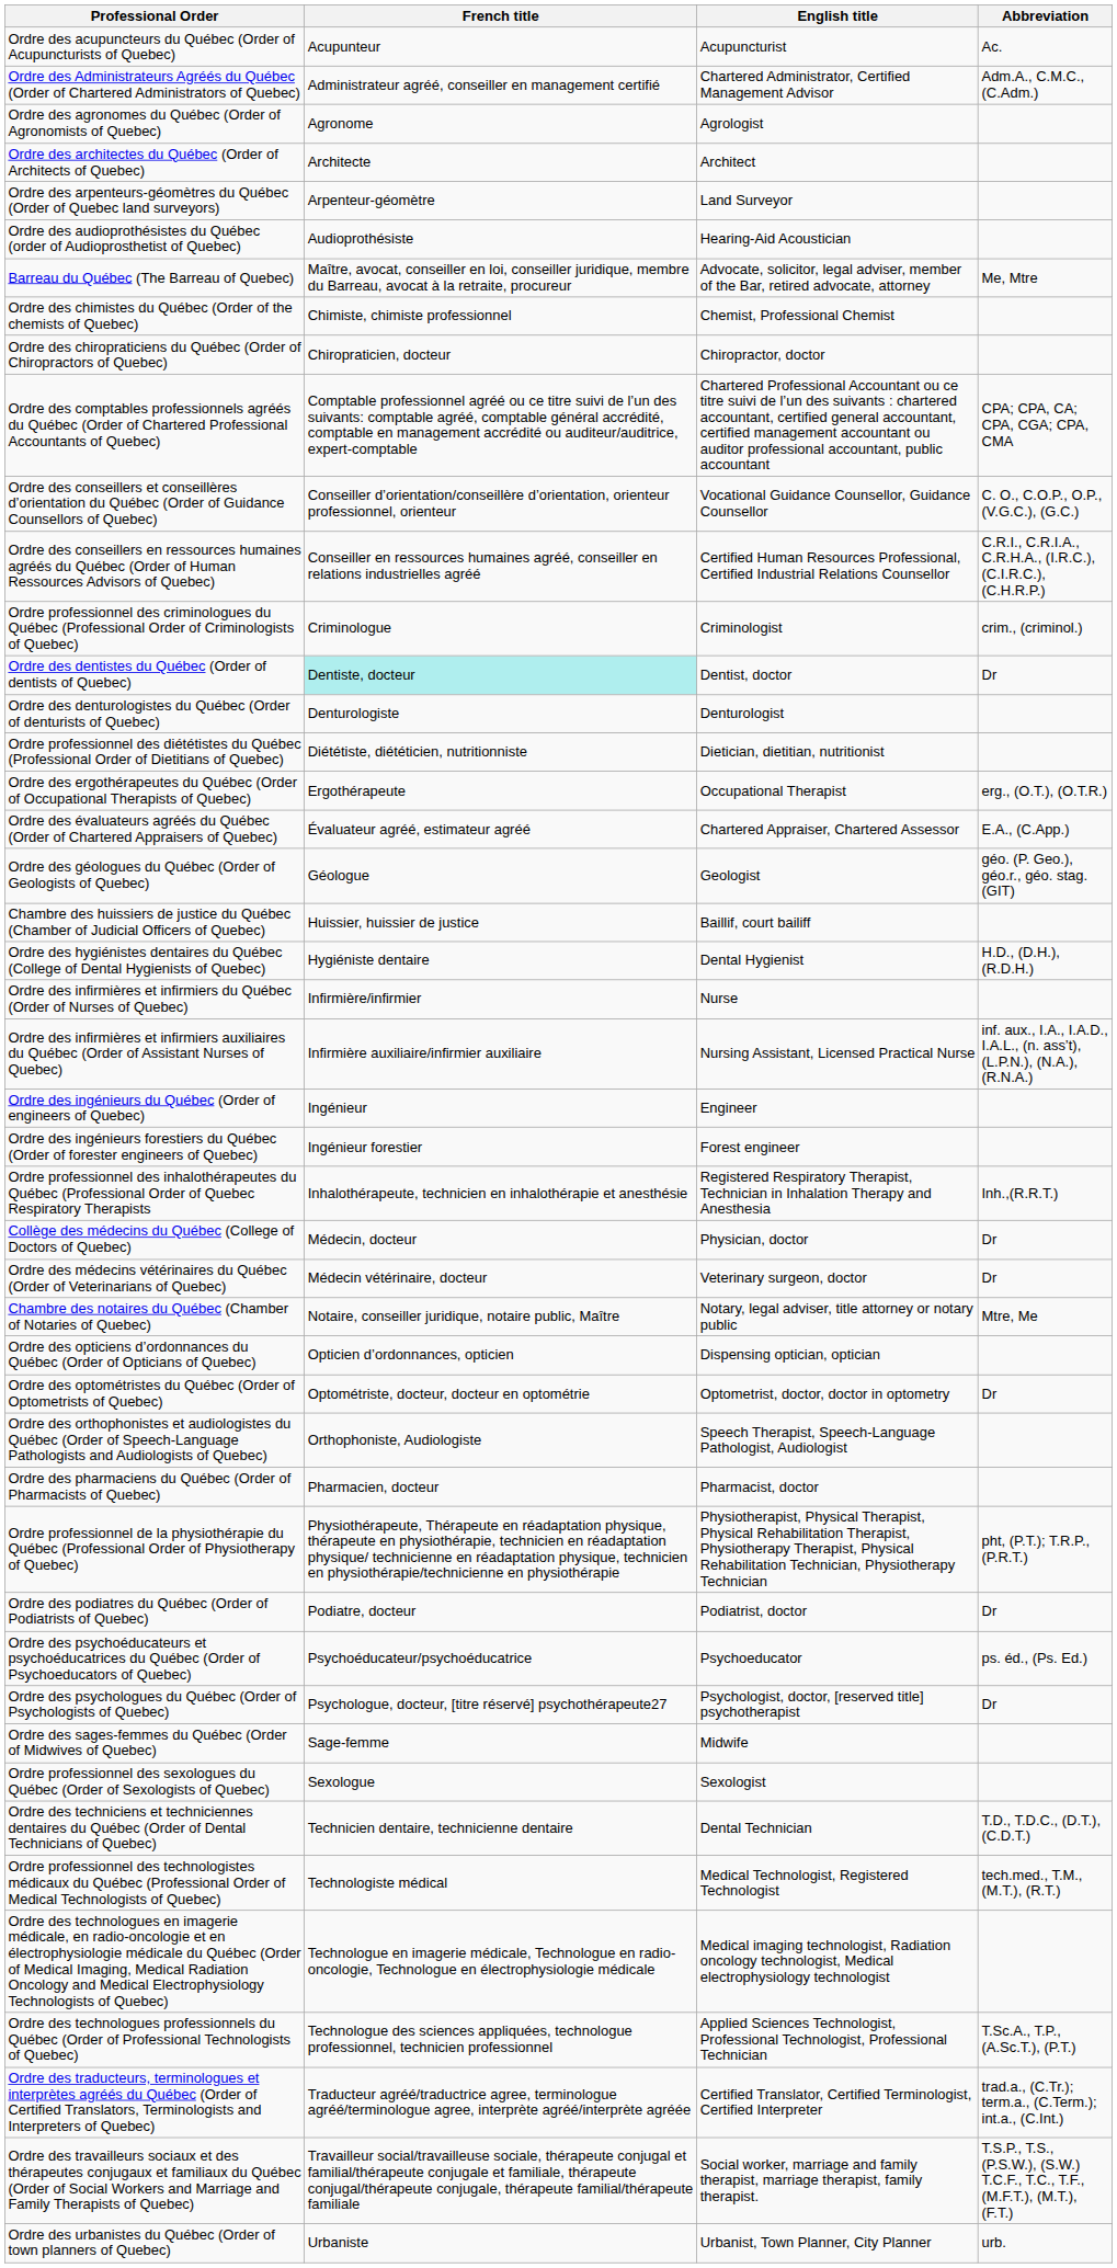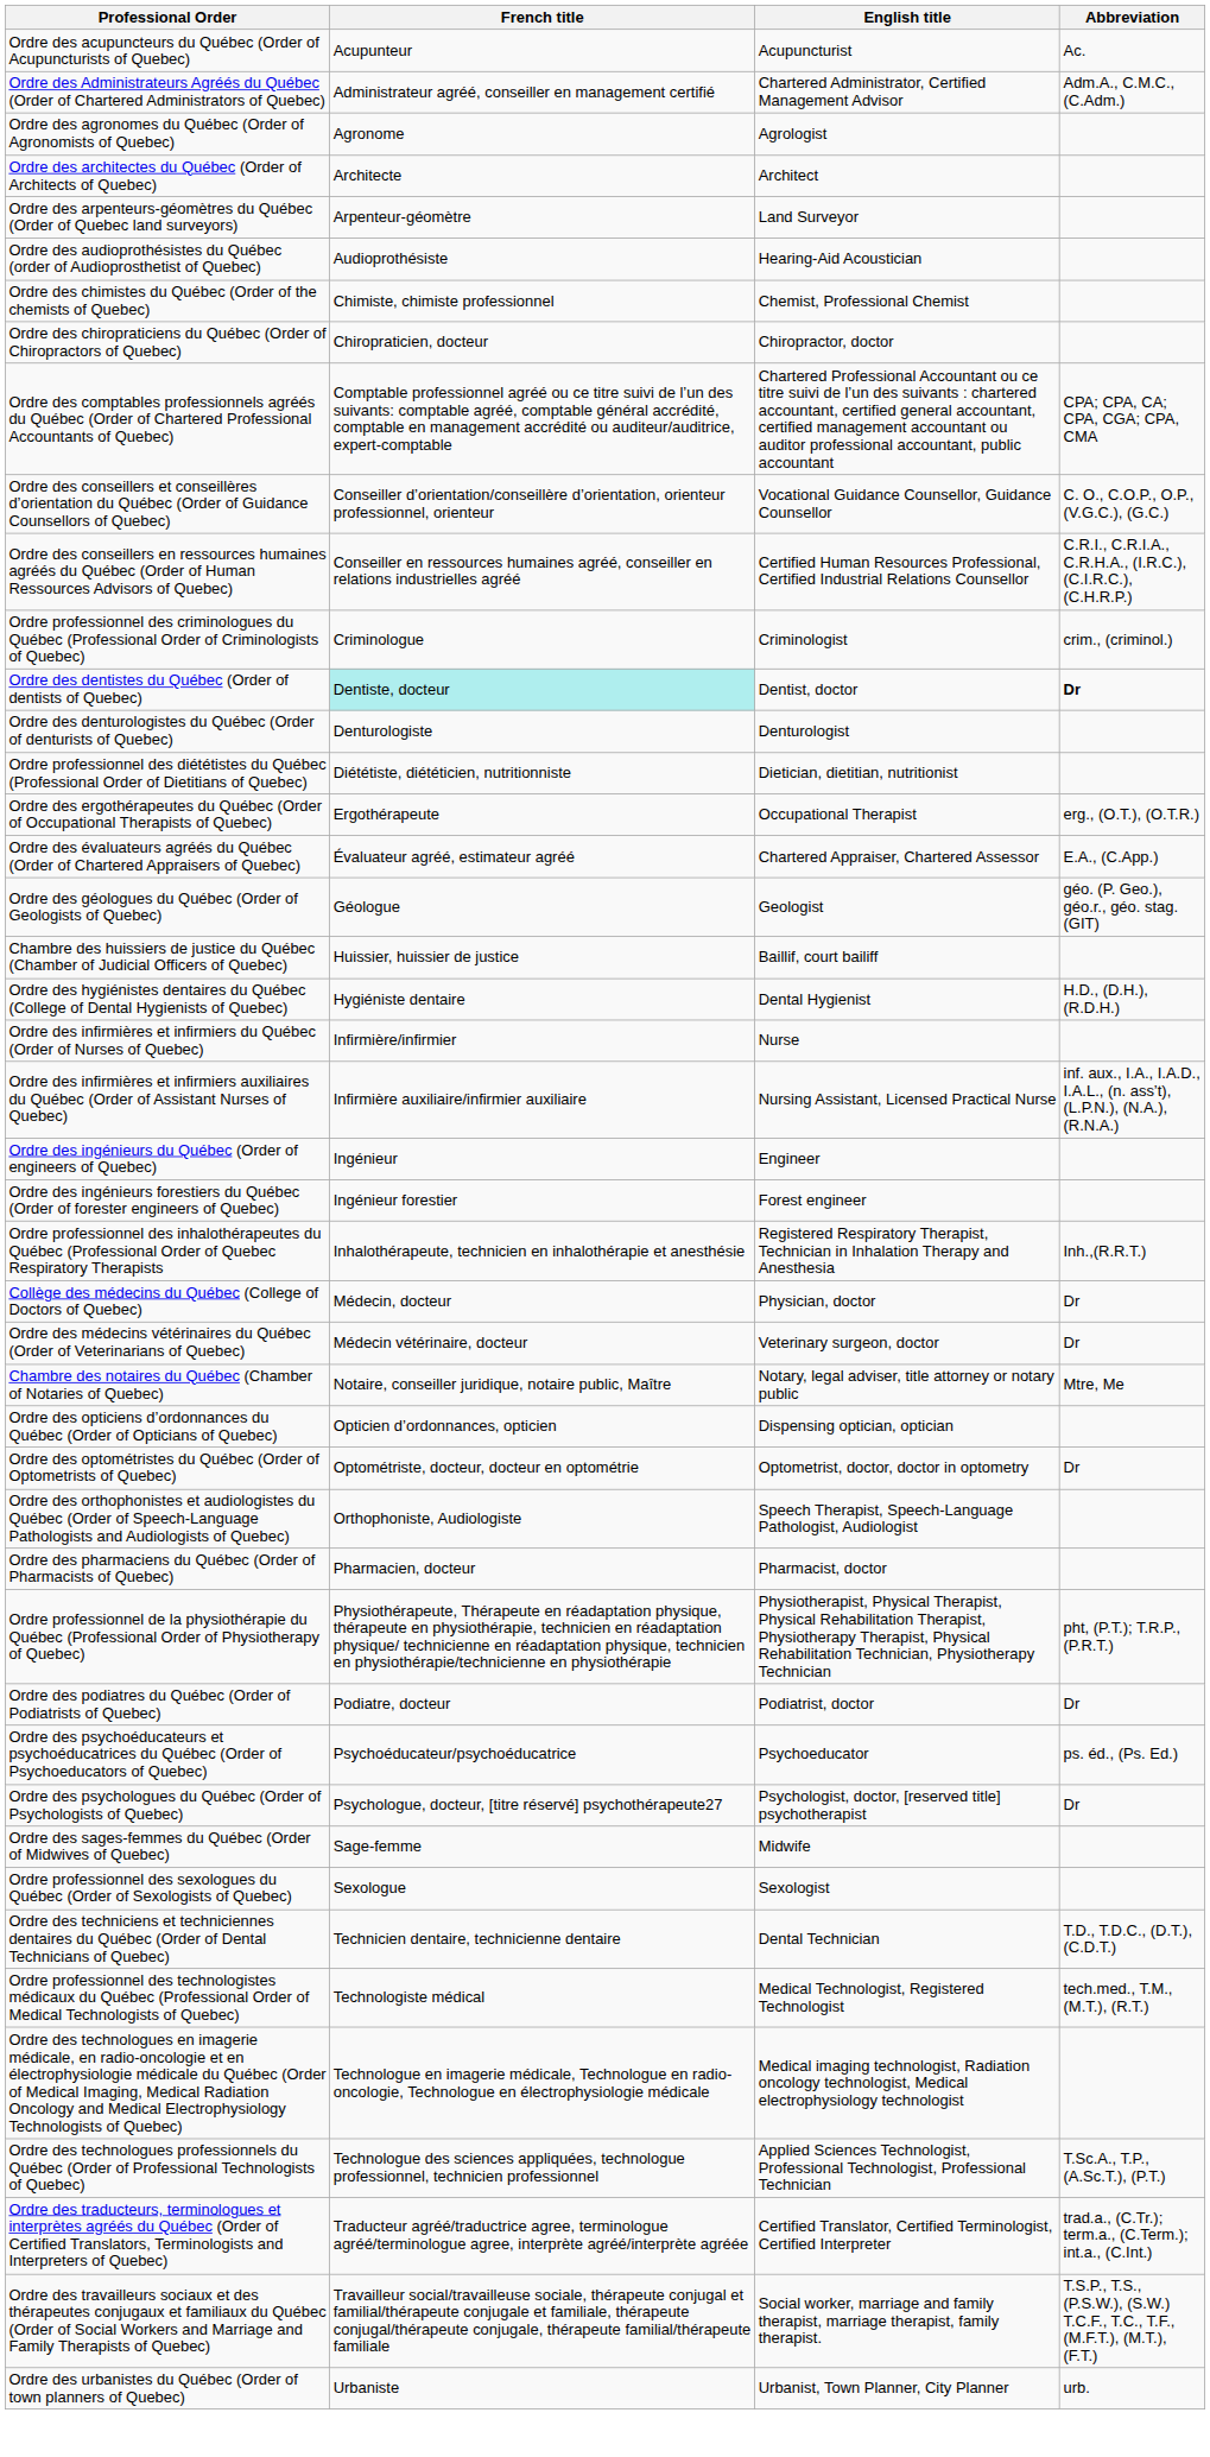- row: Barreau du Québec (The Barreau of Quebec) | Maître, avocat, conseiller en loi, conseiller juridique, membre du Barreau, avocat à la retraite, procureur | Advocate, solicitor, legal adviser, member of the Bar, retired advocate, attorney | Me, Mtre
Ordre des dentistes du Québec (Order of dentists of Quebec) | Abbreviation: normal -> bold
